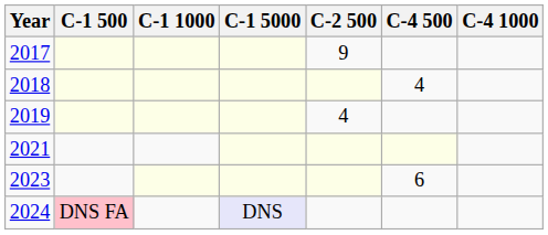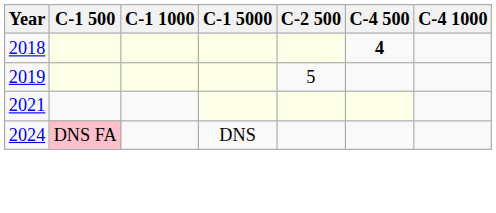- row: 2017 | 9
2018 | C-4 500: normal -> bold
2019 | C-2 500: 4 -> 5
- row: 2023 | 6
2024 | C-1 5000: lavender background -> no background
